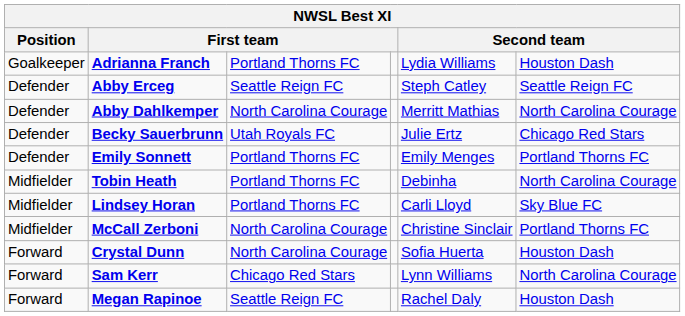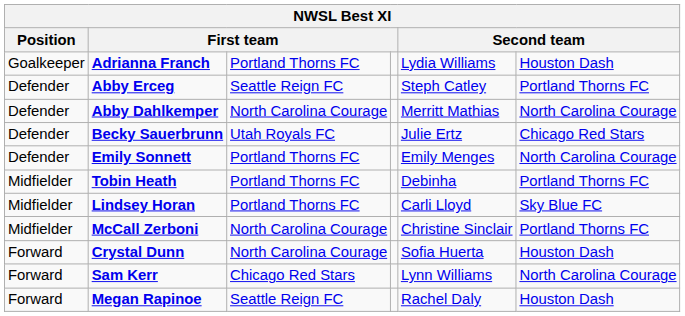Abby Erceg | column 6: Seattle Reign FC -> Portland Thorns FC
Emily Sonnett | column 6: Portland Thorns FC -> North Carolina Courage
Tobin Heath | column 6: North Carolina Courage -> Portland Thorns FC
